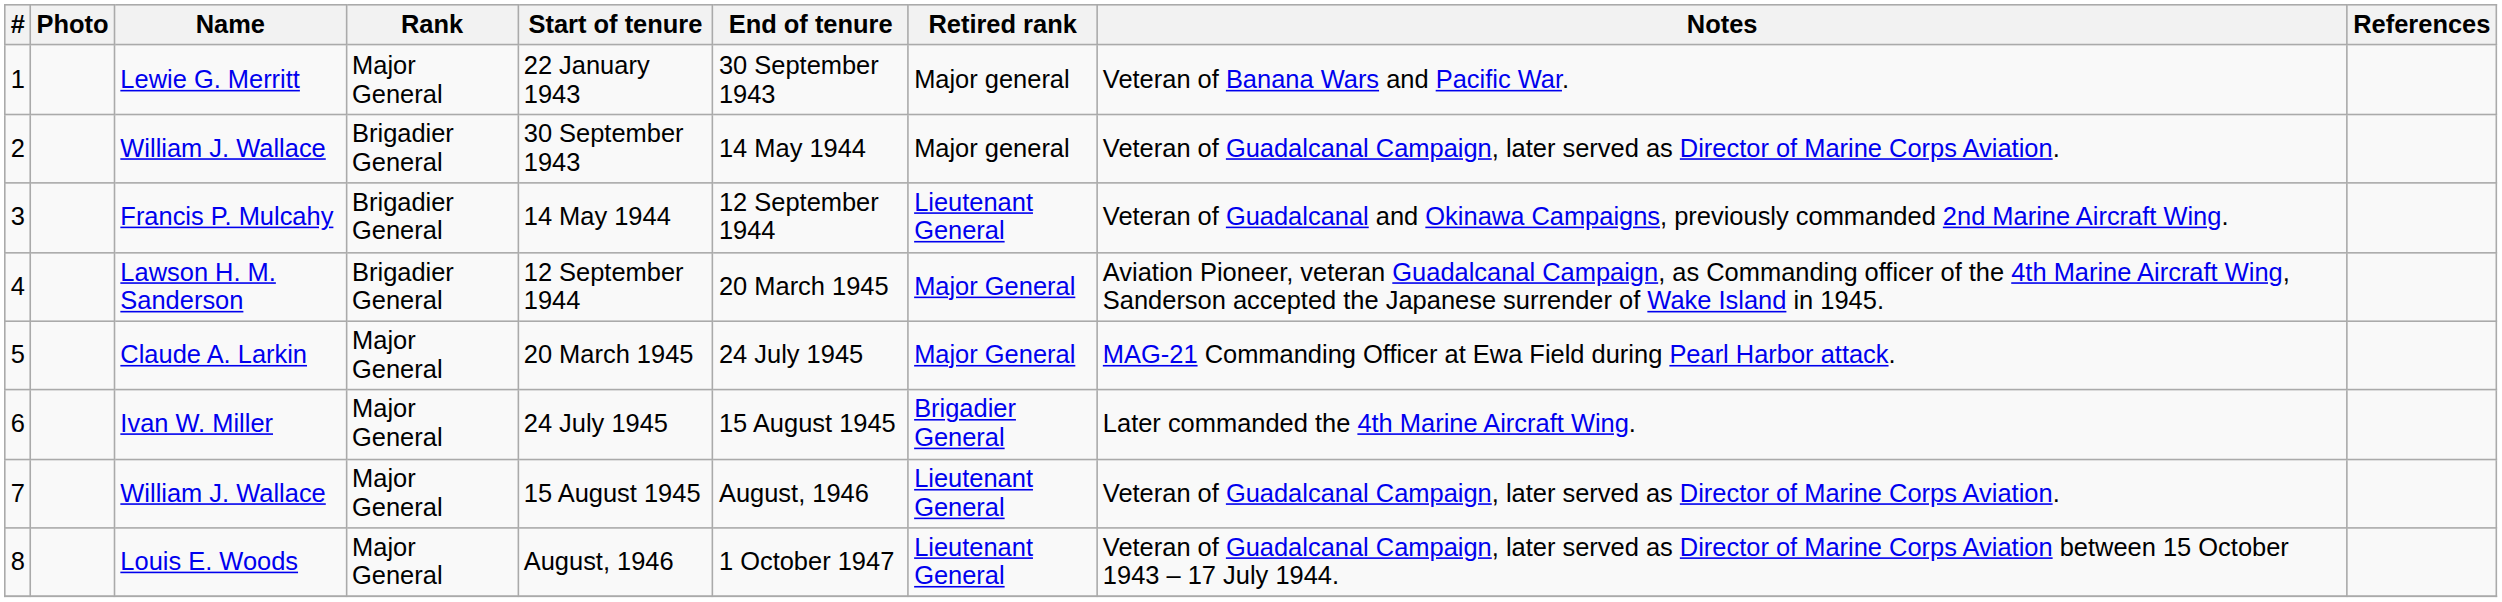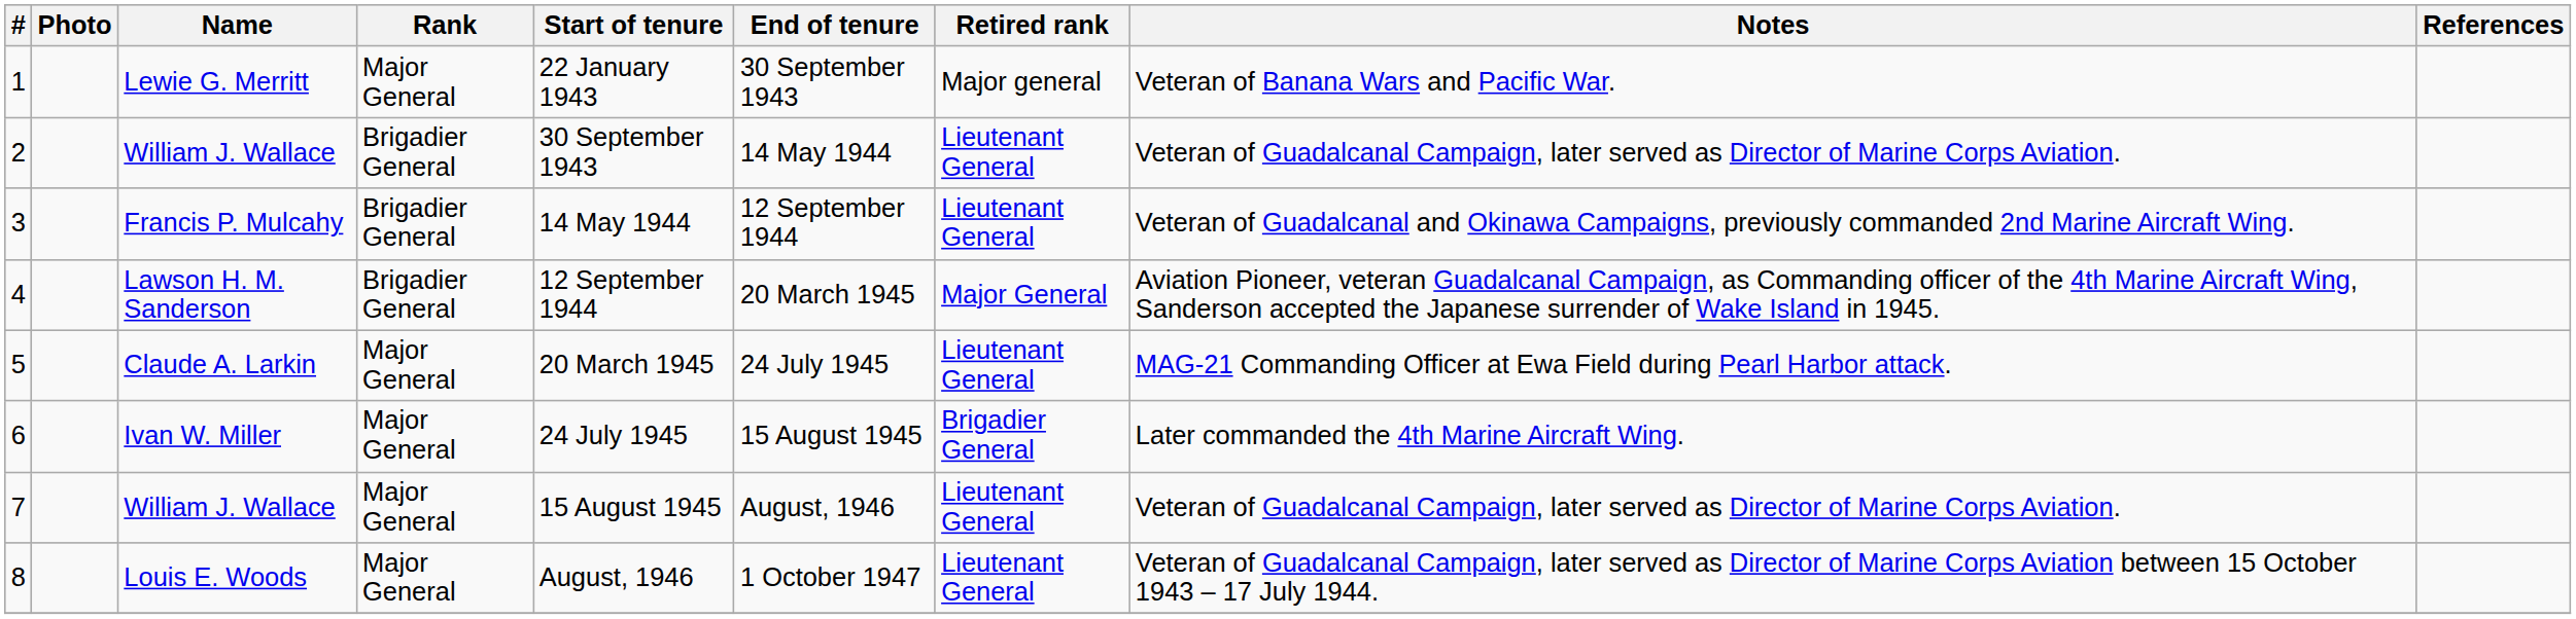2 | Retired rank: Major general -> Lieutenant General
5 | Retired rank: Major General -> Lieutenant General
